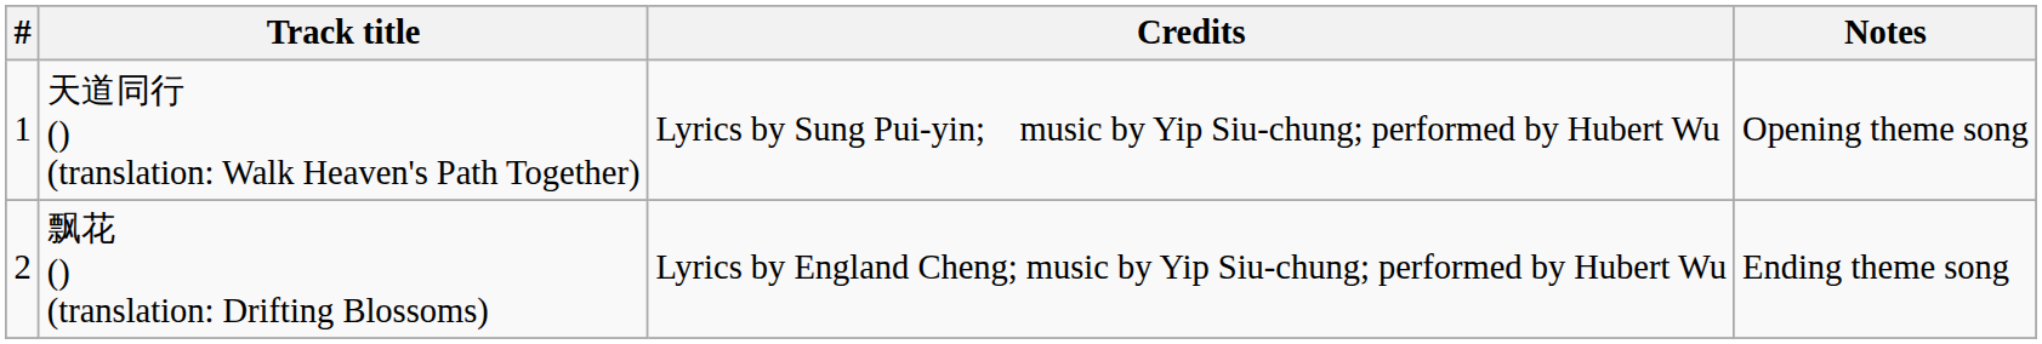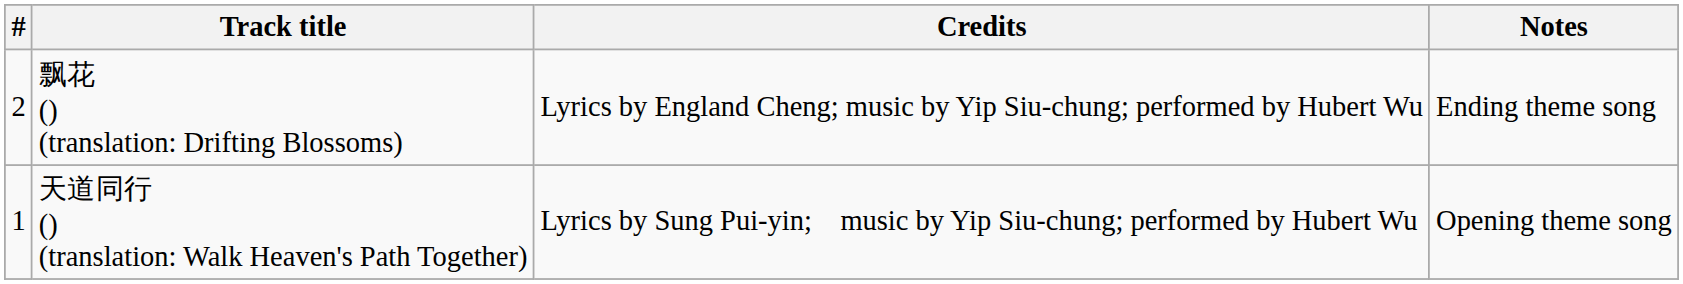rows swapped: 天道同行 () (translation: Walk Heaven's Path Together) <-> 飘花 () (translation: Drifting Blossoms)
